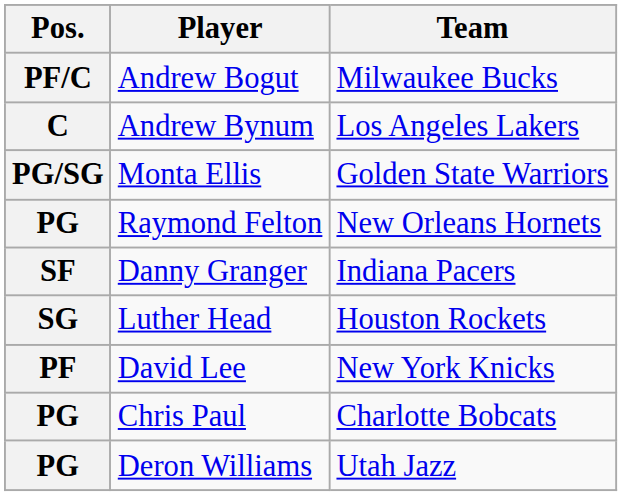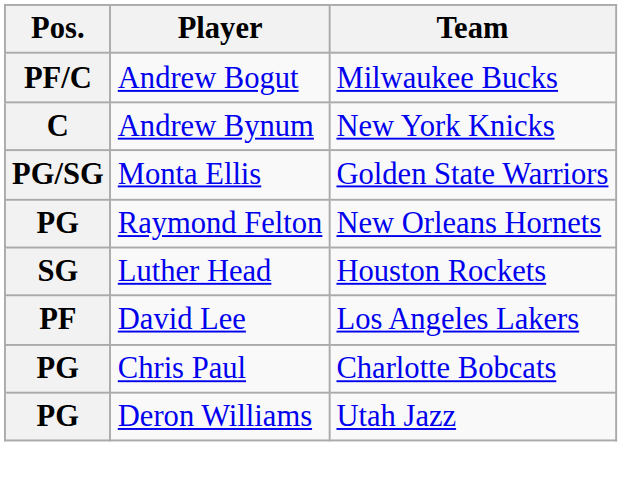Andrew Bynum | Team: Los Angeles Lakers -> New York Knicks
- row: SF | Danny Granger | Indiana Pacers
David Lee | Team: New York Knicks -> Los Angeles Lakers
